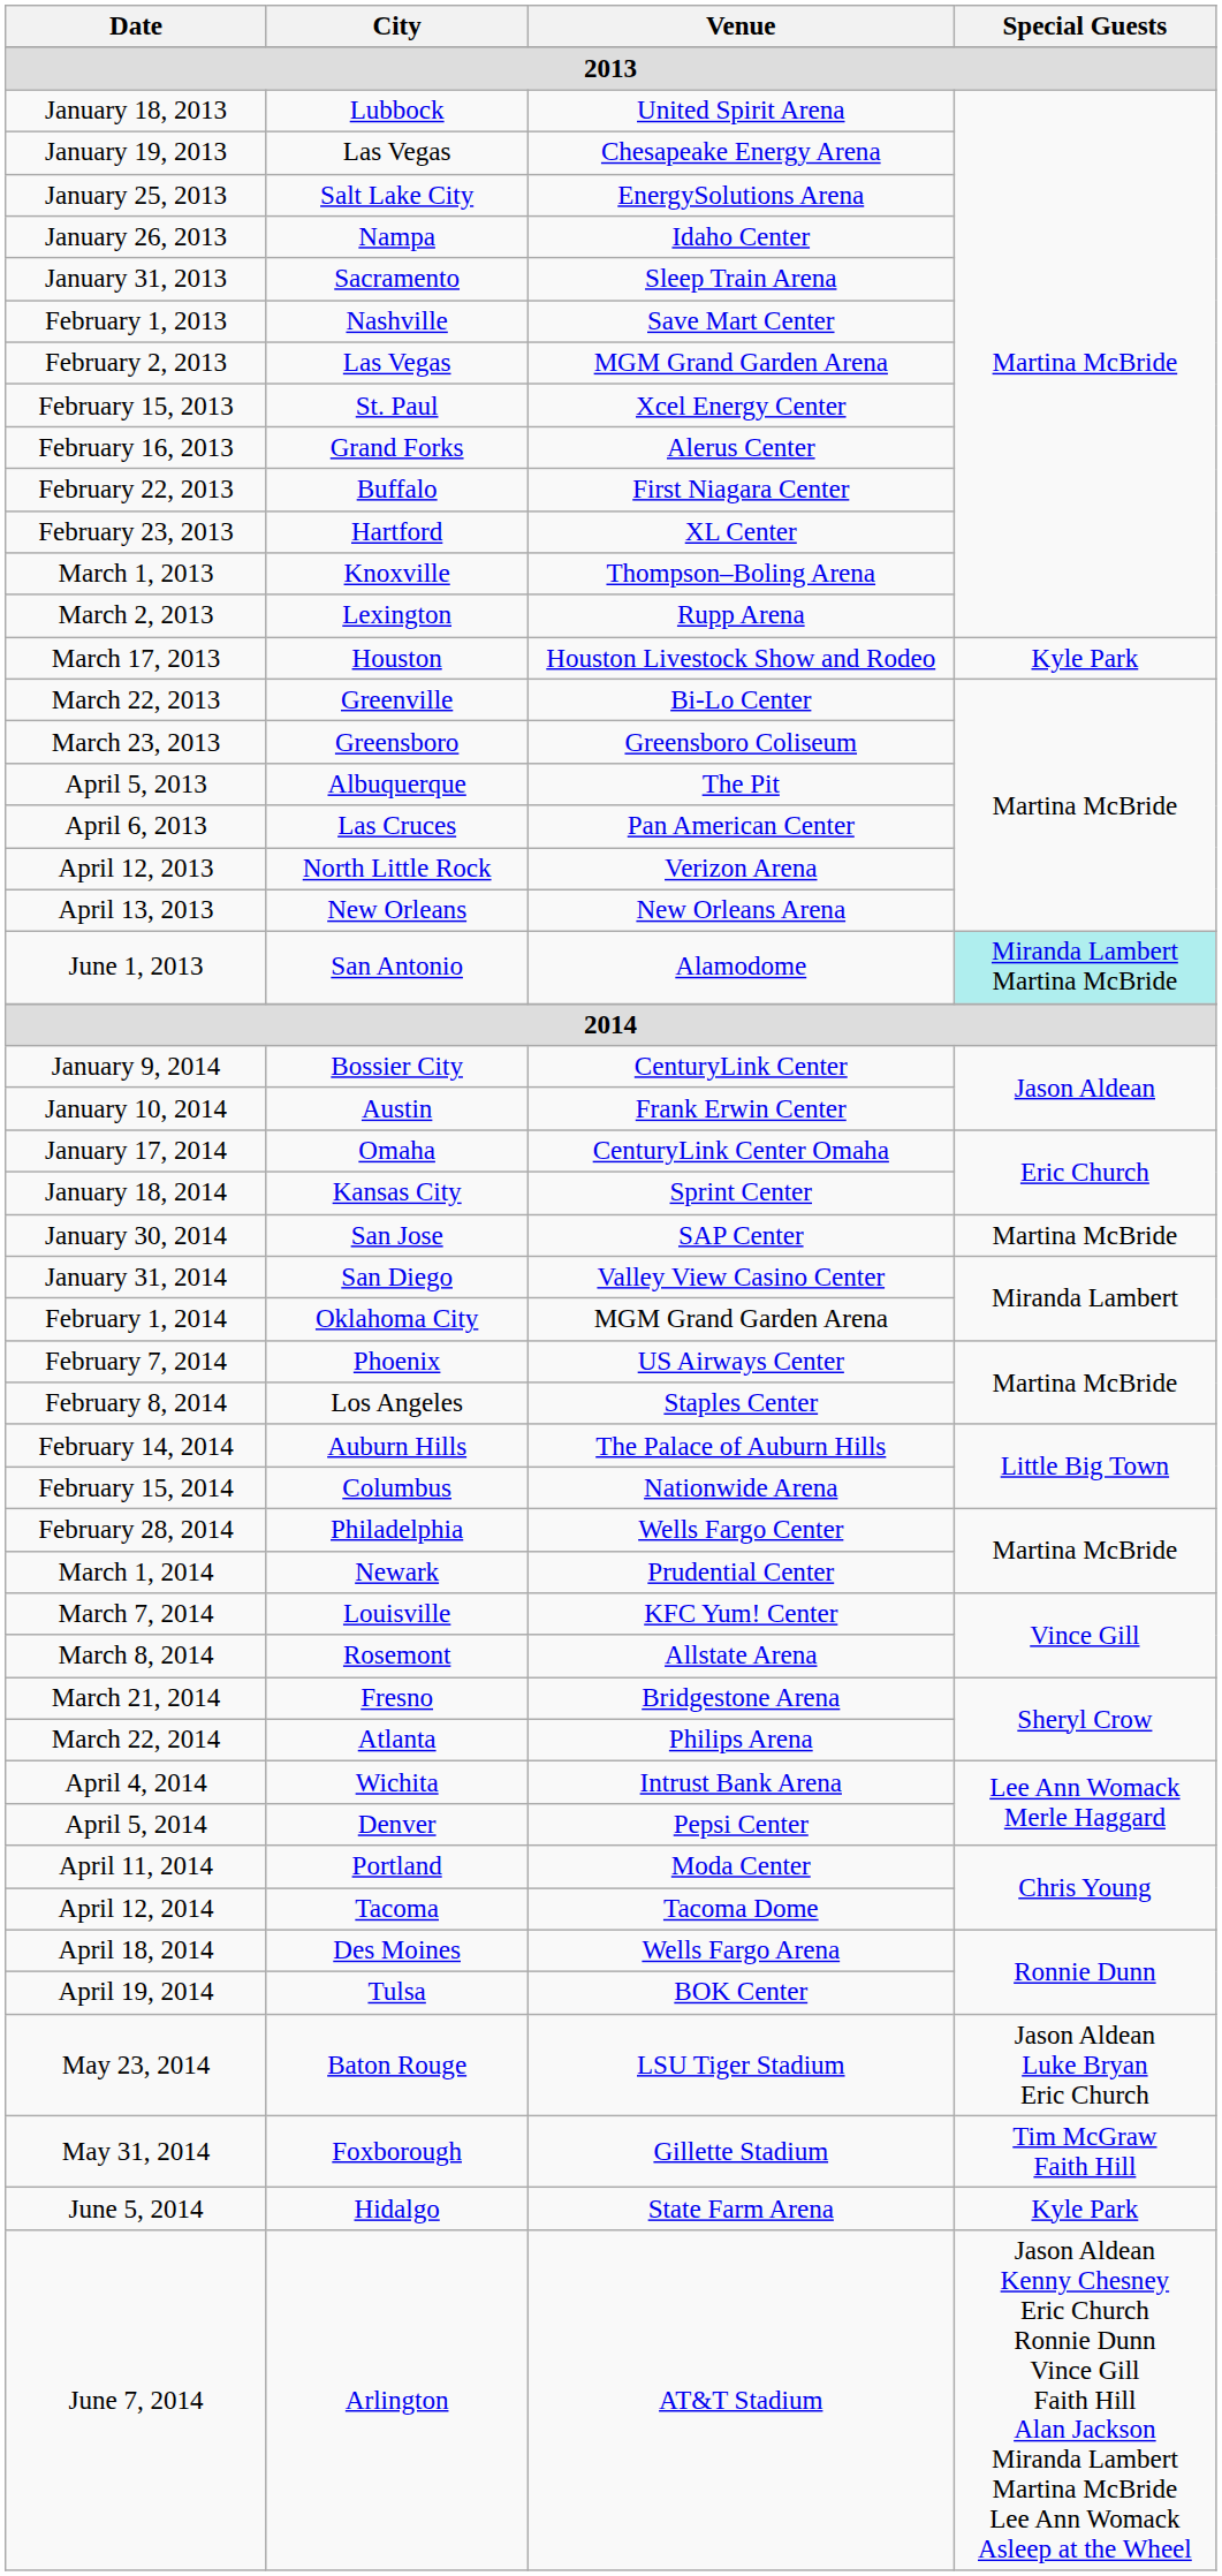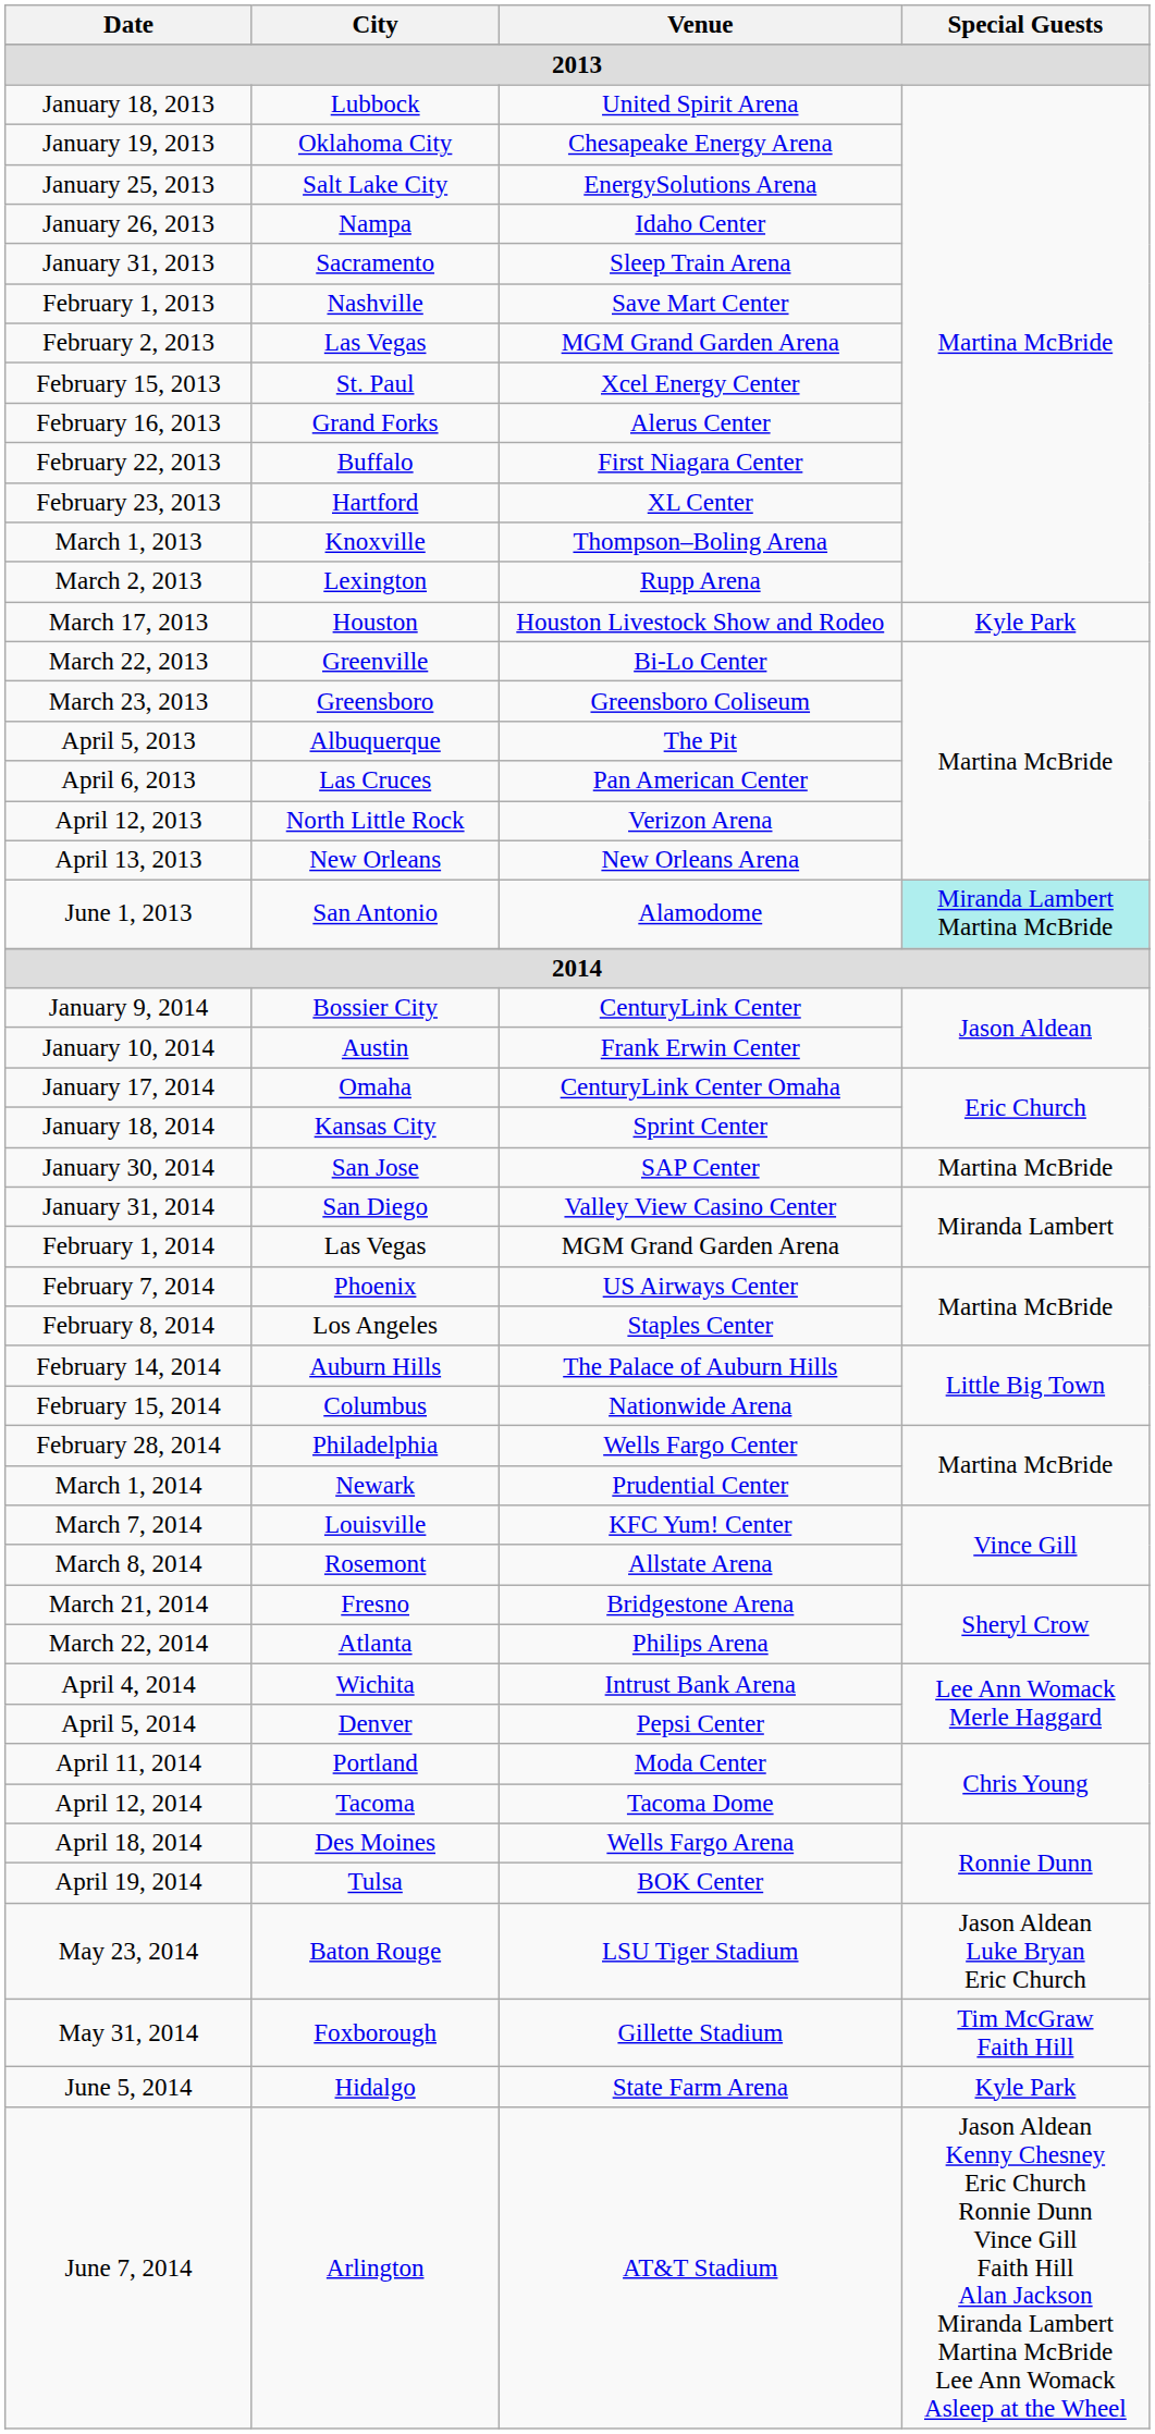January 19, 2013 | City: Las Vegas -> Oklahoma City
February 1, 2014 | City: Oklahoma City -> Las Vegas
